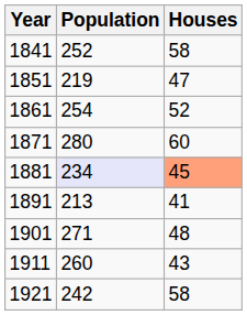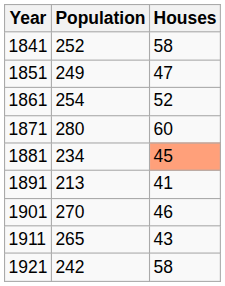1851 | Population: 219 -> 249
1881 | Population: lavender background -> no background
1901 | Population: 271 -> 270
1901 | Houses: 48 -> 46
1911 | Population: 260 -> 265
